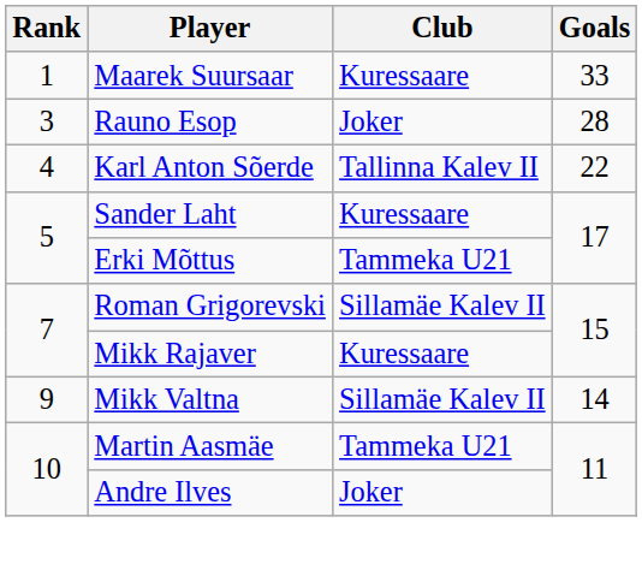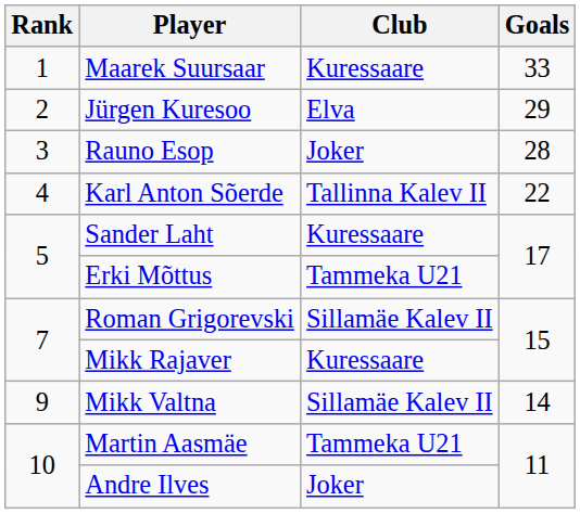+ row: 2 | Jürgen Kuresoo | Elva | 29
